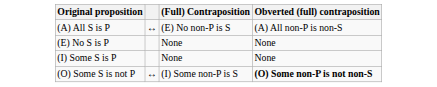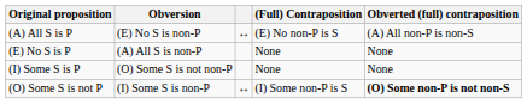+ column: Obversion | (E) No S is non-P | (A) All S is non-P | (O) Some S is not non-P | (I) Some S is non-P
